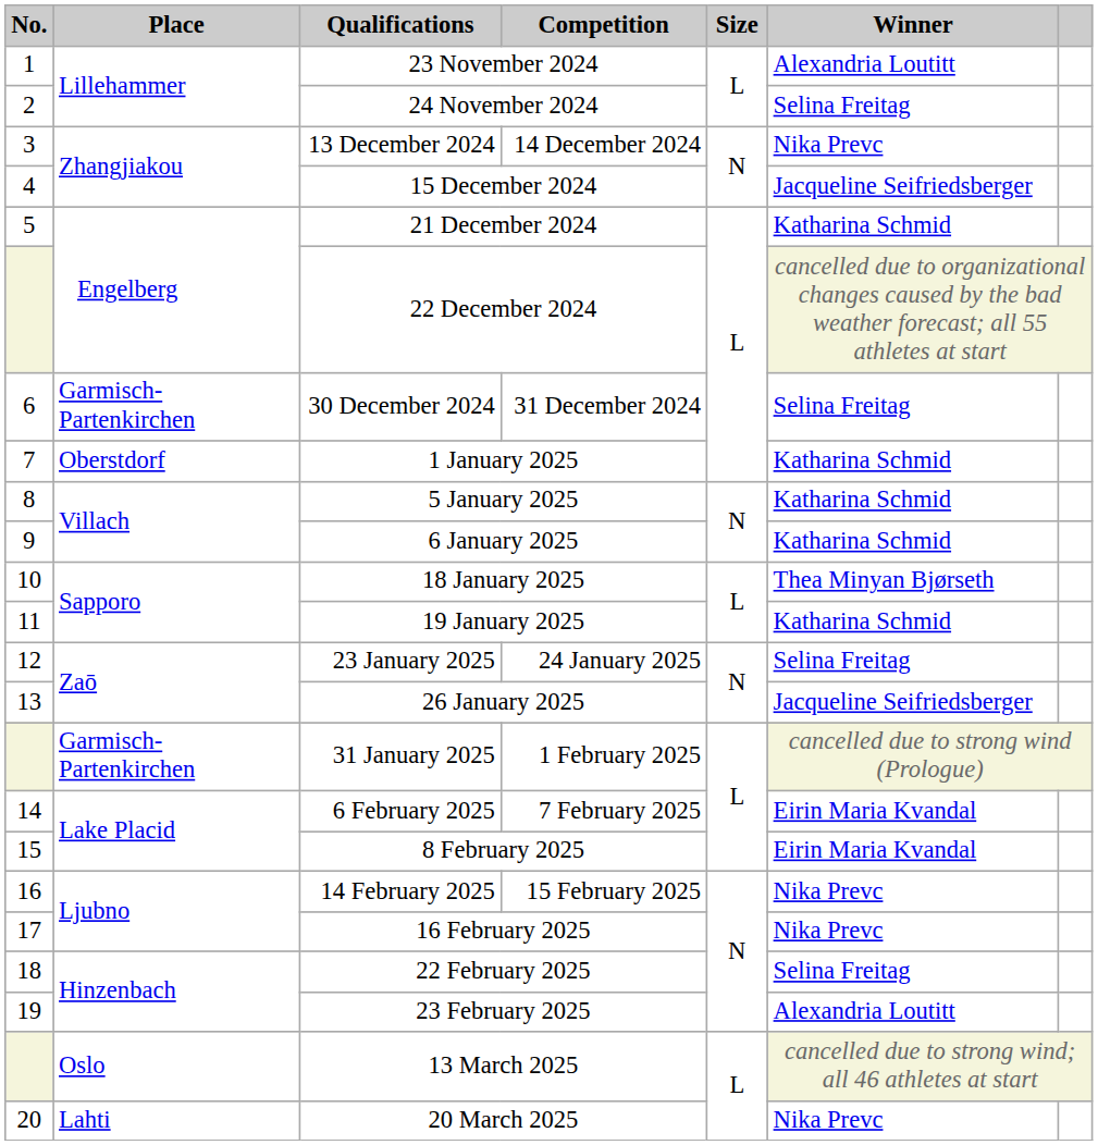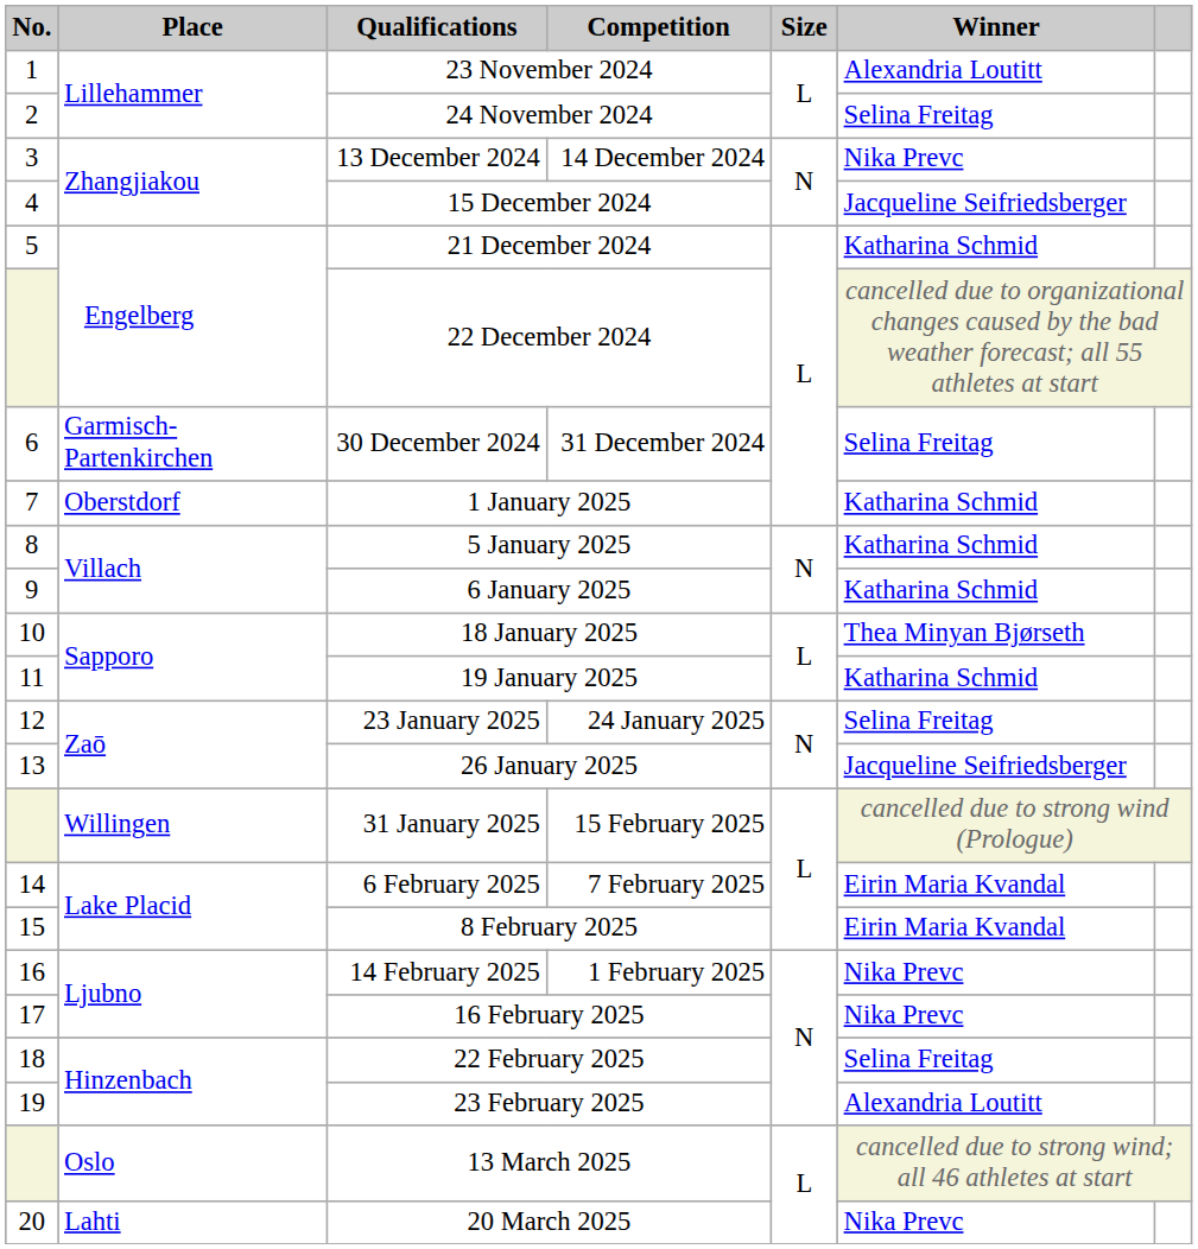31 January 2025 | Place: Garmisch-Partenkirchen -> Willingen
31 January 2025 | Competition: 1 February 2025 -> 15 February 2025
14 February 2025 | Competition: 15 February 2025 -> 1 February 2025
